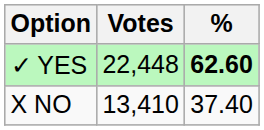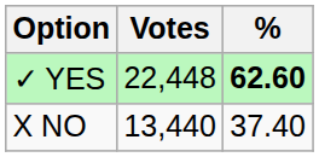X NO | Votes: 13,410 -> 13,440
